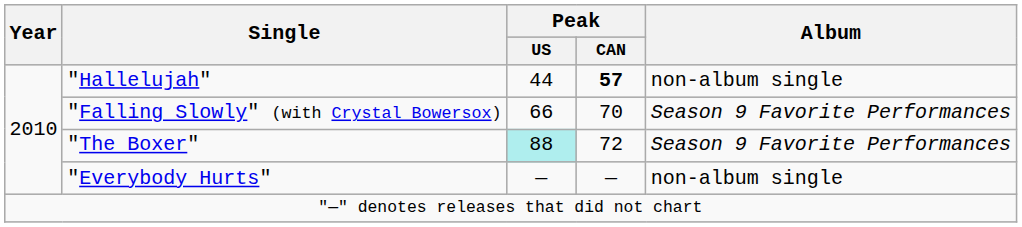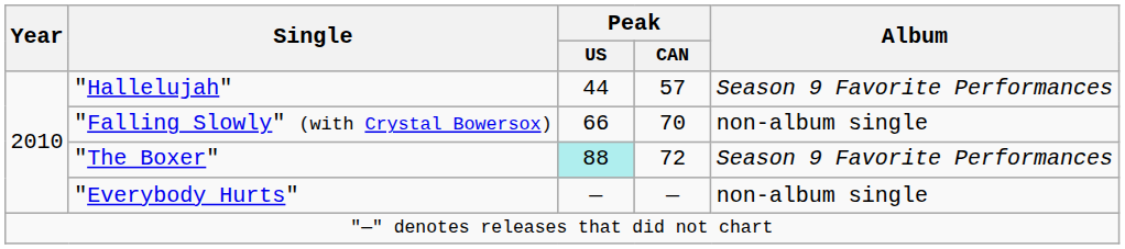"Hallelujah" | Peak / CAN: bold -> normal
"Hallelujah" | Album: non-album single -> Season 9 Favorite Performances
"Falling Slowly" (with Crystal Bowersox) | Album: Season 9 Favorite Performances -> non-album single
